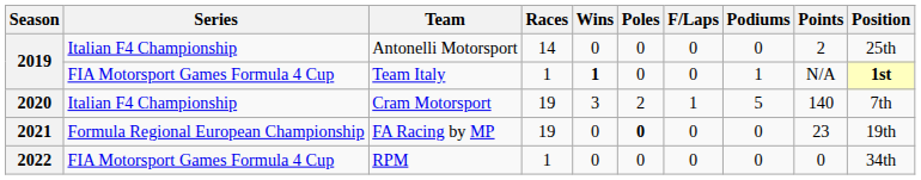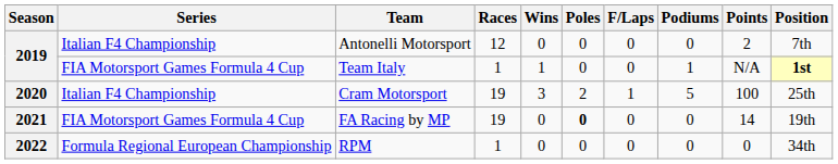Antonelli Motorsport | Races: 14 -> 12
Antonelli Motorsport | Position: 25th -> 7th
Team Italy | Wins: bold -> normal
Cram Motorsport | Points: 140 -> 100
Cram Motorsport | Position: 7th -> 25th
FA Racing by MP | Series: Formula Regional European Championship -> FIA Motorsport Games Formula 4 Cup
FA Racing by MP | Points: 23 -> 14
RPM | Series: FIA Motorsport Games Formula 4 Cup -> Formula Regional European Championship
